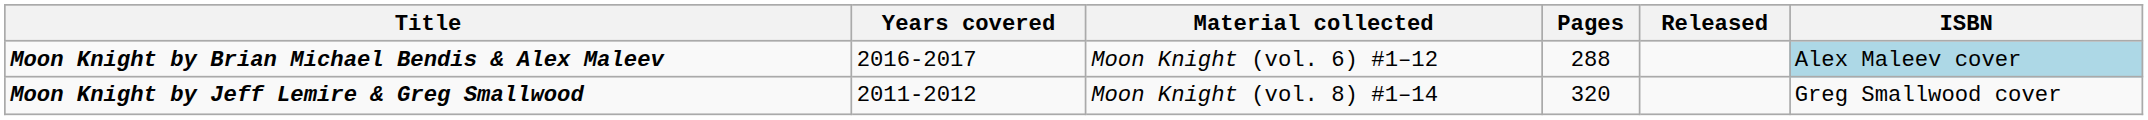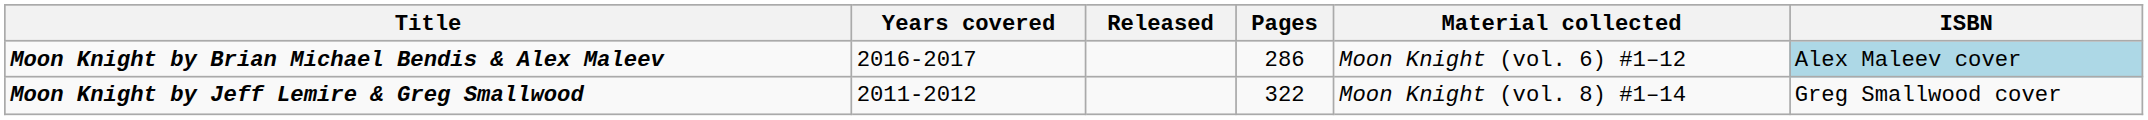columns swapped: Material collected <-> Released
Moon Knight by Brian Michael Bendis & Alex Maleev | Pages: 288 -> 286
Moon Knight by Jeff Lemire & Greg Smallwood | Pages: 320 -> 322
